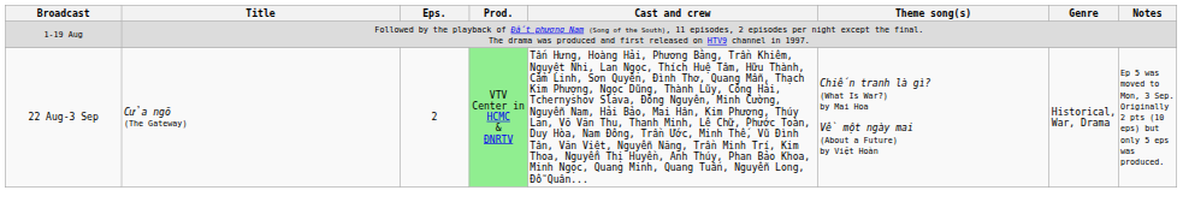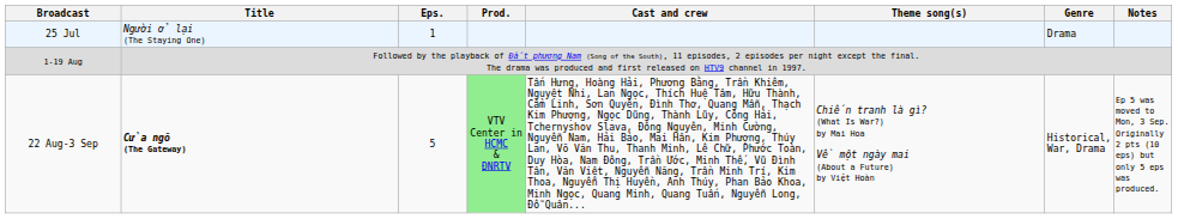+ row: 25 Jul | Người ở lại (The Staying One) | 1 | Drama
22 Aug-3 Sep | Title: normal -> bold
22 Aug-3 Sep | Eps.: 2 -> 5
